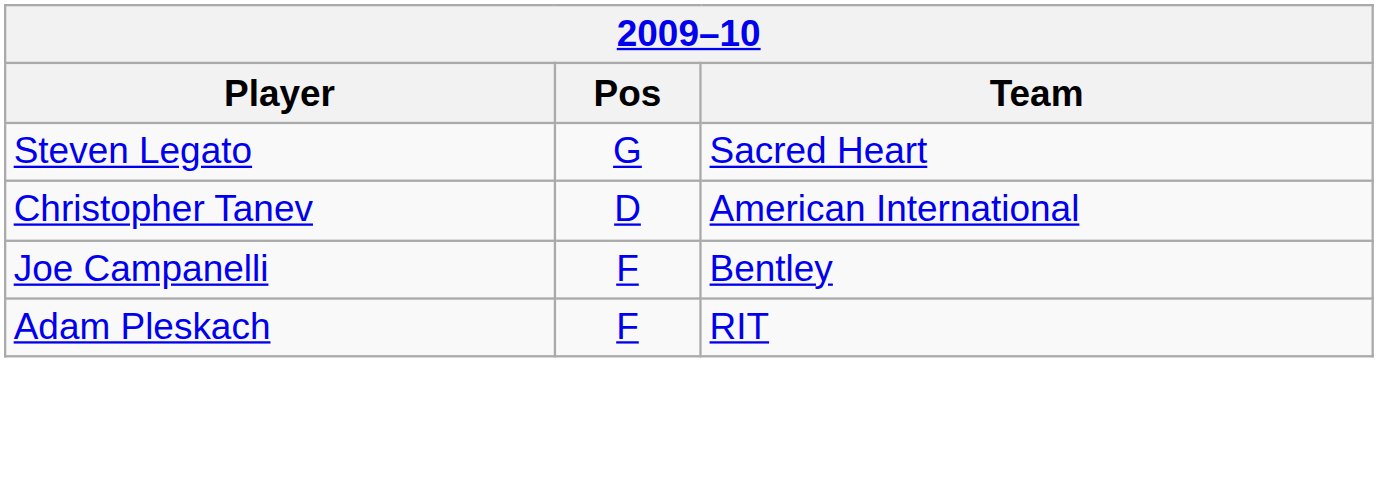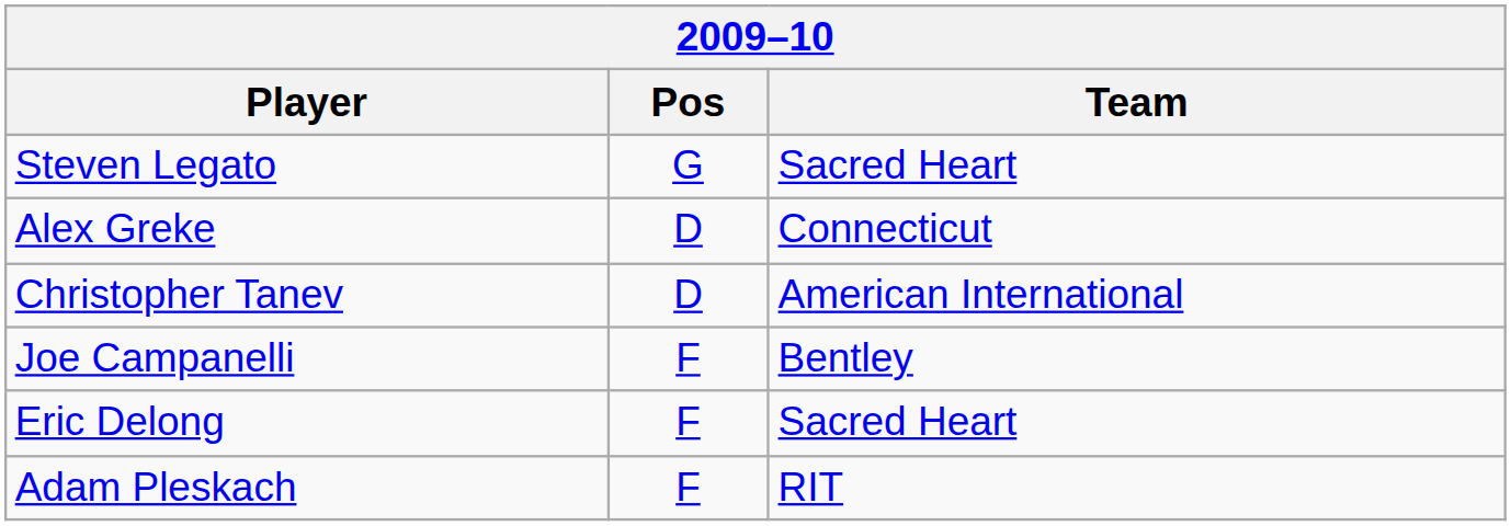+ row: Alex Greke | D | Connecticut
+ row: Eric Delong | F | Sacred Heart
